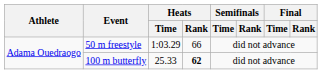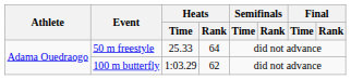50 m freestyle | Heats / Time: 1:03.29 -> 25.33
50 m freestyle | Heats / Rank: 66 -> 64
100 m butterfly | Heats / Time: 25.33 -> 1:03.29
100 m butterfly | Heats / Rank: bold -> normal
